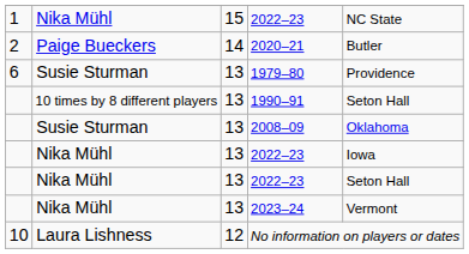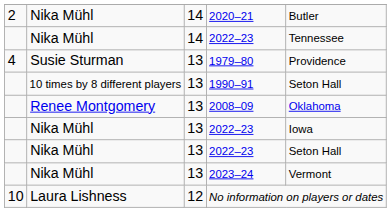- row: 1 | Nika Mühl | 15 | 2022–23 | NC State
2020–21 | column 2: Paige Bueckers -> Nika Mühl
+ row: Nika Mühl | 14 | 2022–23 | Tennessee
1979–80 | column 1: 6 -> 4
2008–09 | column 2: Susie Sturman -> Renee Montgomery
